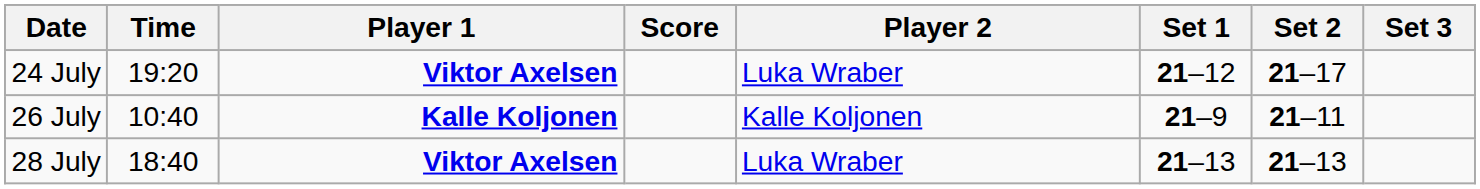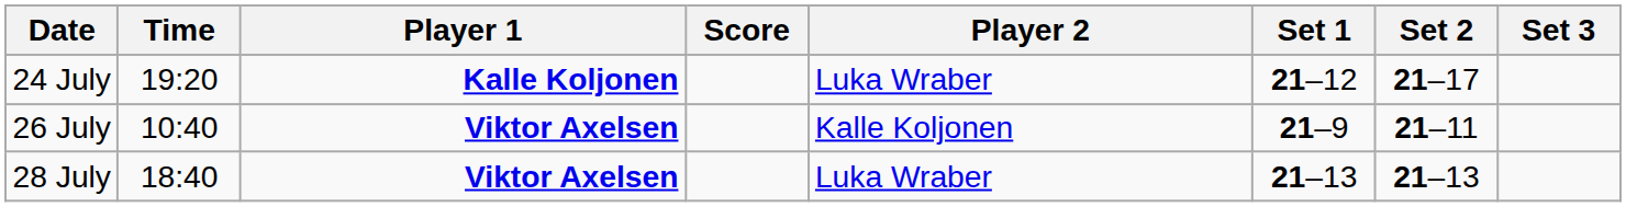24 July | Player 1: Viktor Axelsen -> Kalle Koljonen
26 July | Player 1: Kalle Koljonen -> Viktor Axelsen
